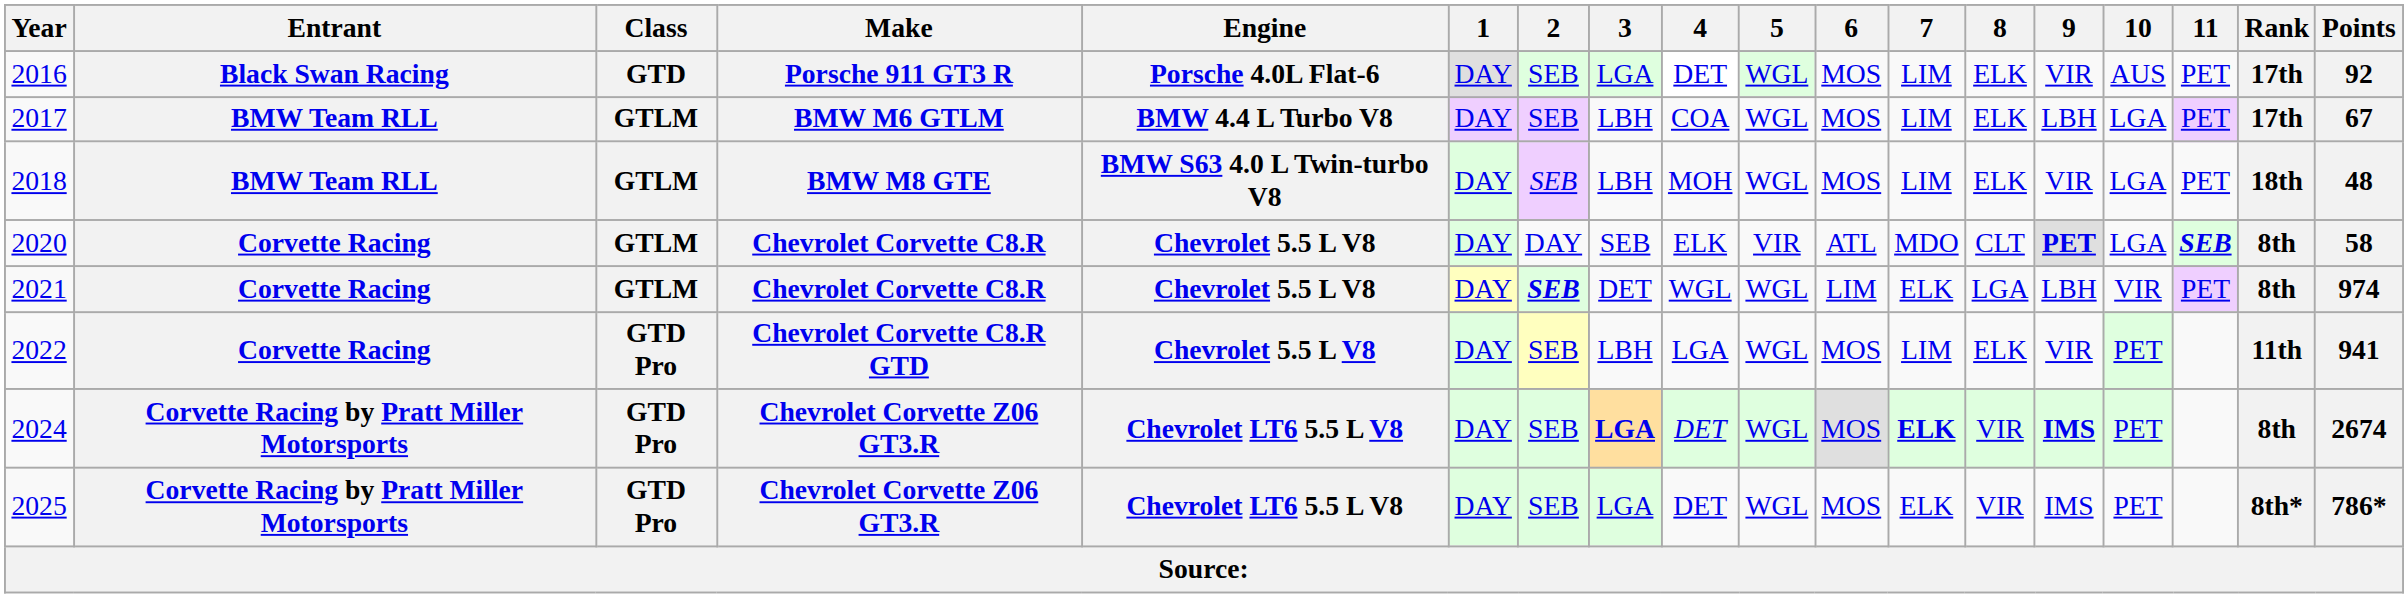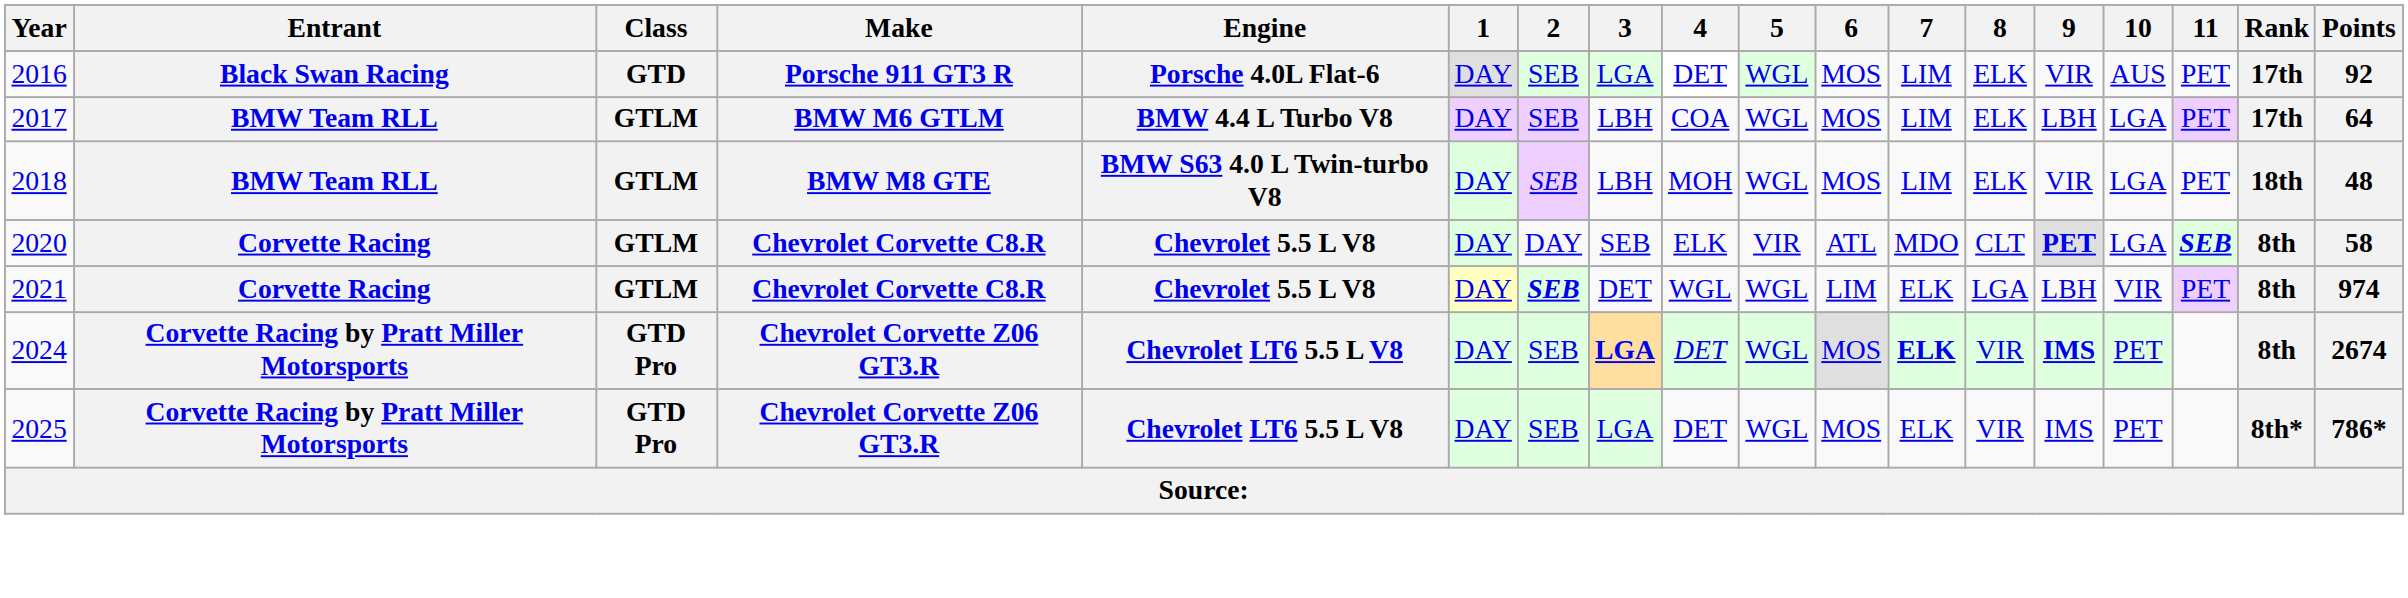2017 | Points: 67 -> 64
- row: 2022 | Corvette Racing | GTD Pro | Chevrolet Corvette C8.R GTD | Chevrolet 5.5 L V8 | DAY | SEB | LBH | LGA | WGL | MOS | LIM | ELK | VIR | PET | 11th | 941
